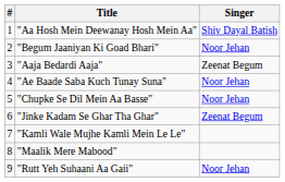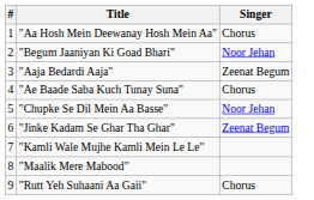"Aa Hosh Mein Deewanay Hosh Mein Aa" | Singer: Shiv Dayal Batish -> Chorus
"Ae Baade Saba Kuch Tunay Suna" | Singer: Noor Jehan -> Chorus
"Rutt Yeh Suhaani Aa Gaii" | Singer: Noor Jehan -> Chorus
